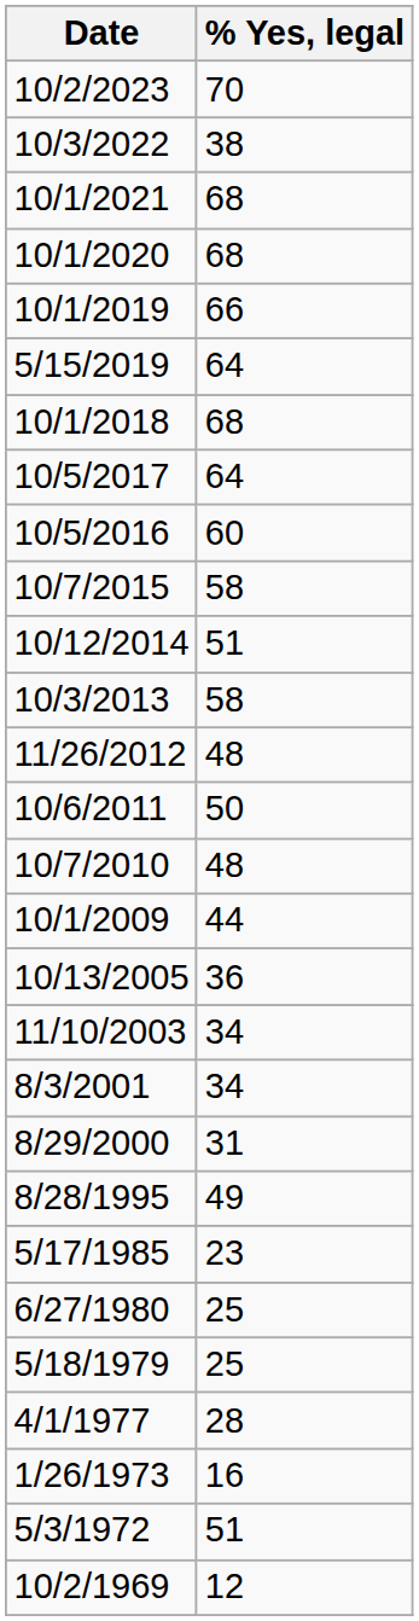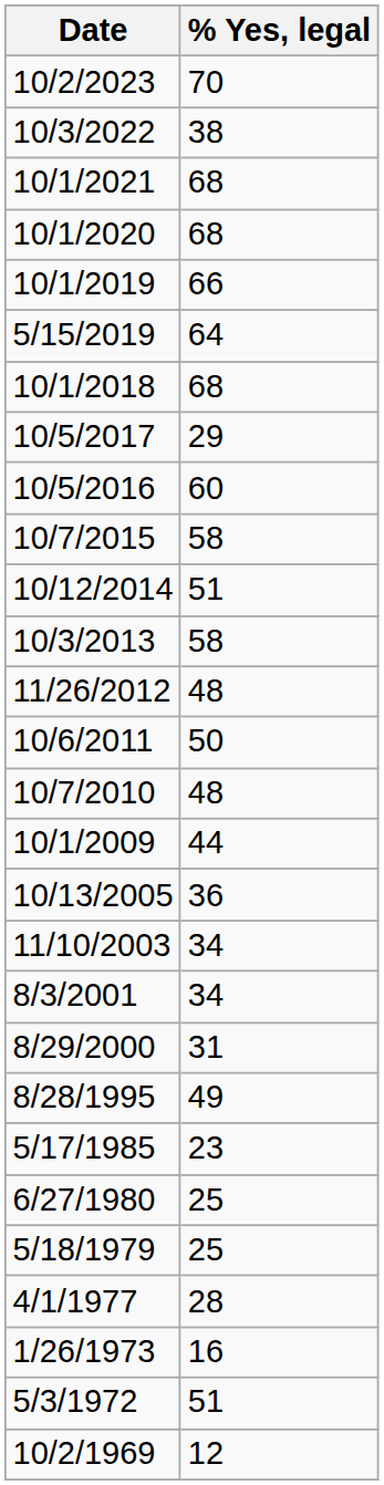10/5/2017 | % Yes, legal: 64 -> 29
